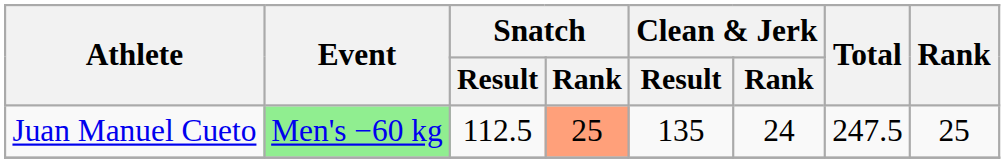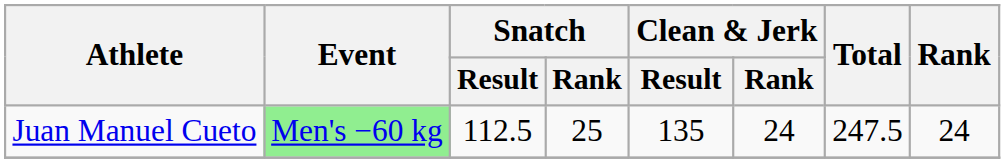Juan Manuel Cueto | Snatch / Rank: lightsalmon background -> no background
Juan Manuel Cueto | Rank: 25 -> 24
